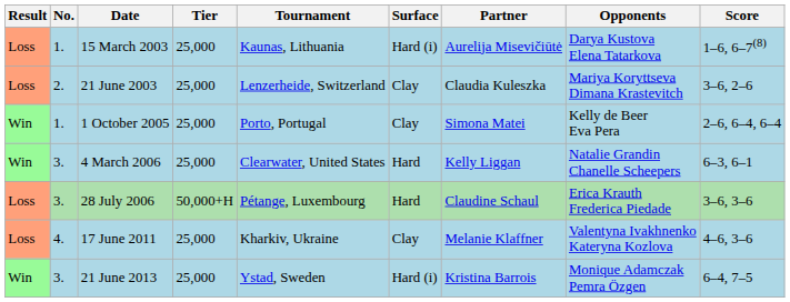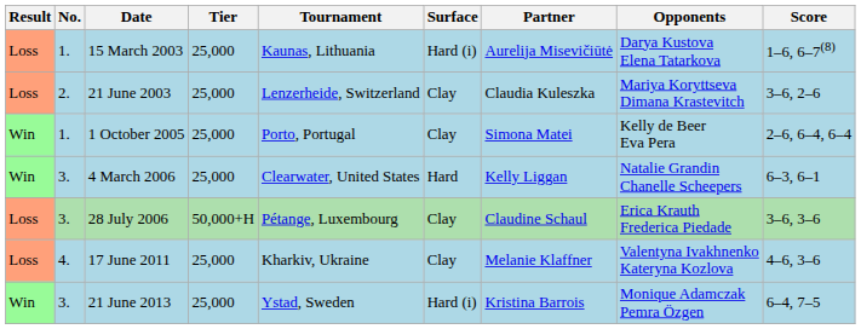28 July 2006 | Surface: Hard -> Clay
